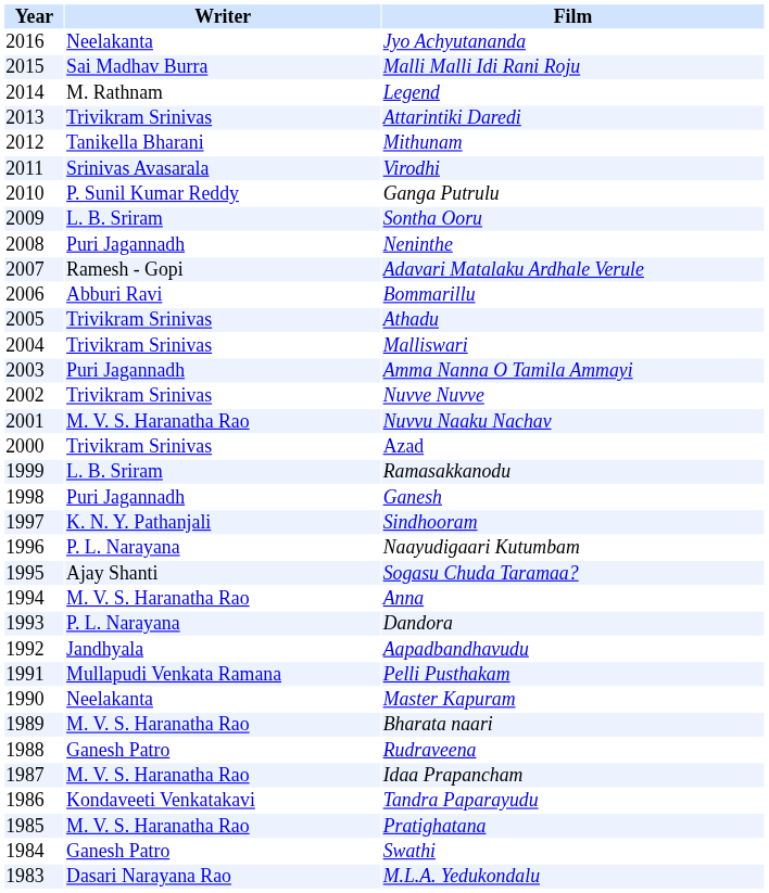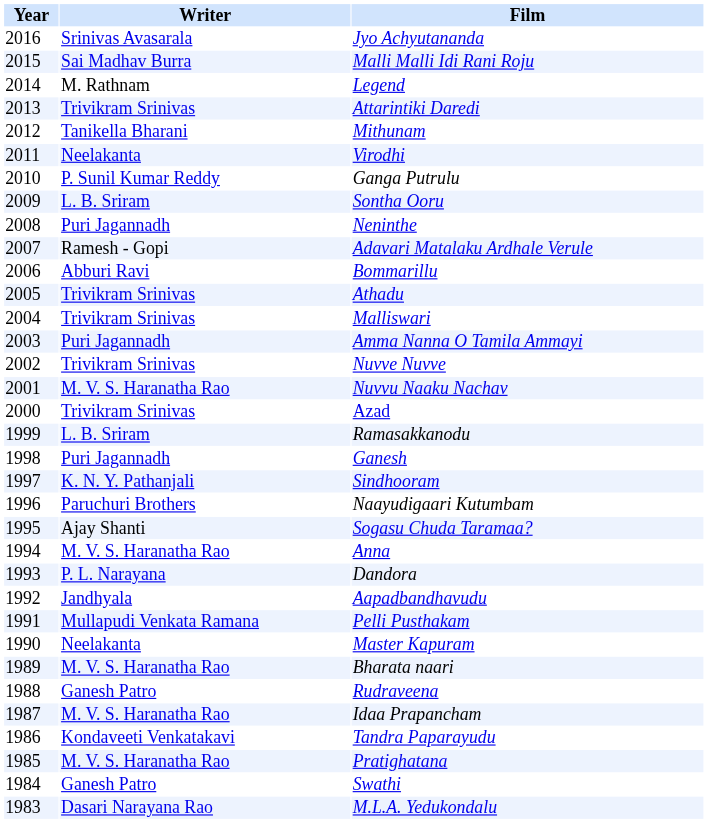Jyo Achyutananda | Writer: Neelakanta -> Srinivas Avasarala
Virodhi | Writer: Srinivas Avasarala -> Neelakanta
Naayudigaari Kutumbam | Writer: P. L. Narayana -> Paruchuri Brothers
